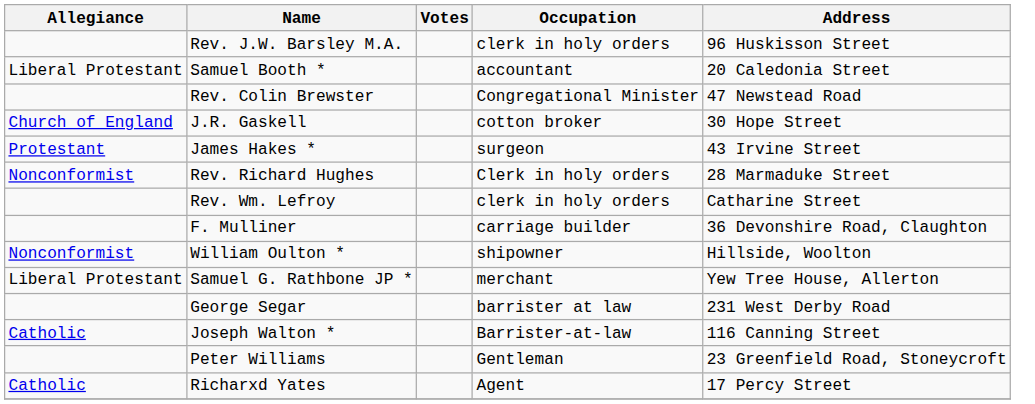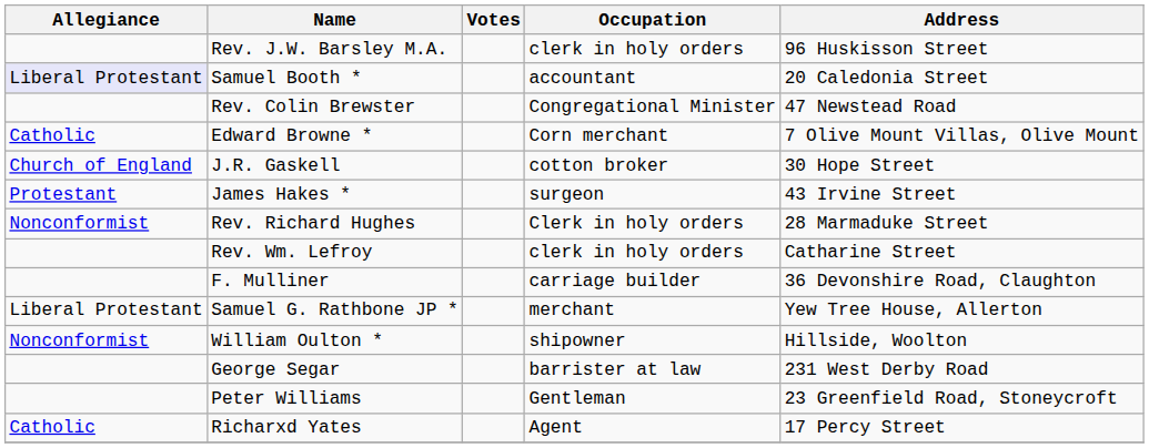Samuel Booth * | Allegiance: no background -> lavender background
+ row: Catholic | Edward Browne * | Corn merchant | 7 Olive Mount Villas, Olive Mount
rows swapped: William Oulton * <-> Samuel G. Rathbone JP *
- row: Catholic | Joseph Walton * | Barrister-at-law | 116 Canning Street
